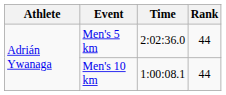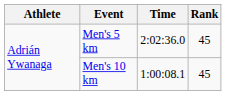Men's 5 km | Rank: 44 -> 45
Men's 10 km | Rank: 44 -> 45
